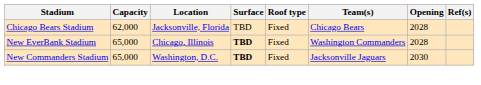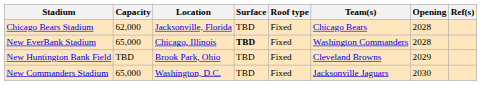+ row: New Huntington Bank Field | TBD | Brook Park, Ohio | TBD | Fixed | Cleveland Browns | 2029
New Commanders Stadium | Surface: bold -> normal
